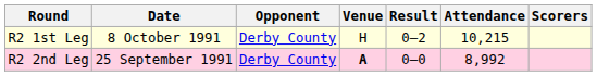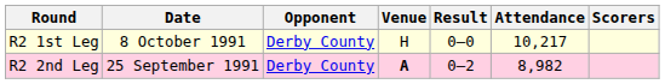R2 1st Leg | Result: 0–2 -> 0–0
R2 1st Leg | Attendance: 10,215 -> 10,217
R2 2nd Leg | Result: 0–0 -> 0–2
R2 2nd Leg | Attendance: 8,992 -> 8,982
